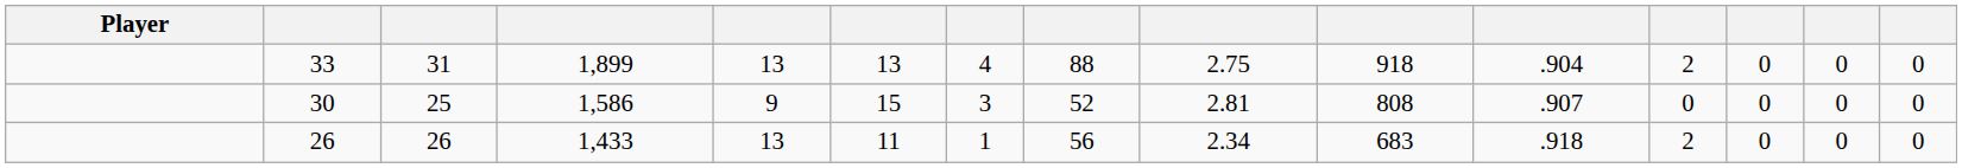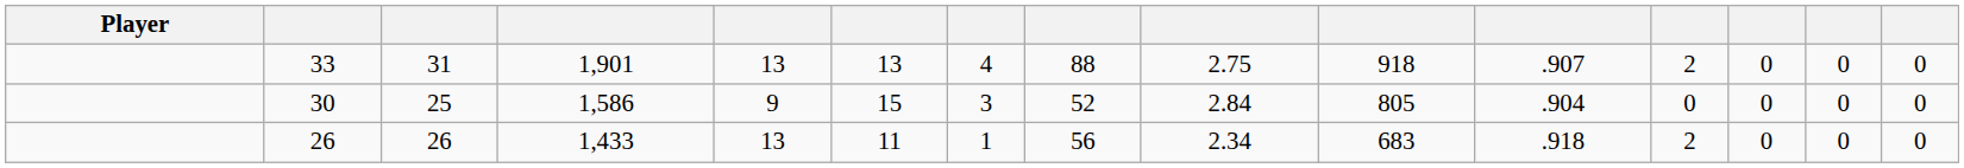33 | column 4: 1,899 -> 1,901
33 | column 11: .904 -> .907
30 | column 9: 2.81 -> 2.84
30 | column 10: 808 -> 805
30 | column 11: .907 -> .904
